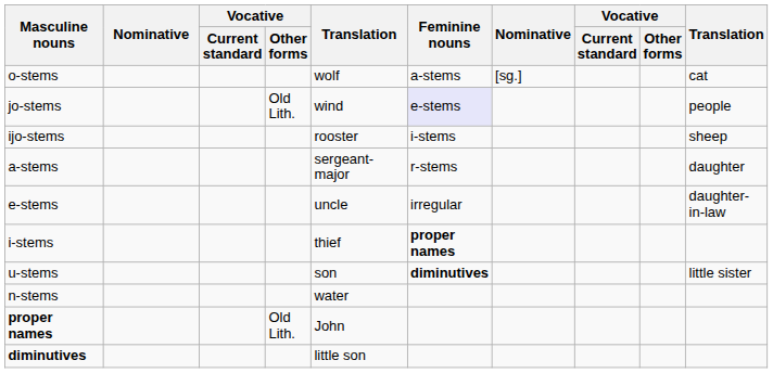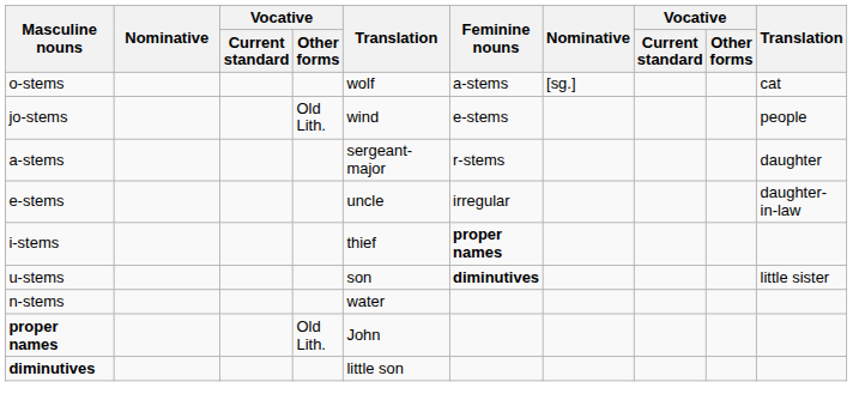jo-stems | Feminine nouns: lavender background -> no background
- row: ijo-stems | rooster | i-stems | sheep
